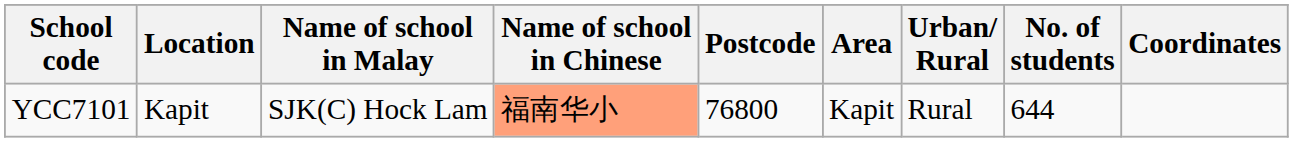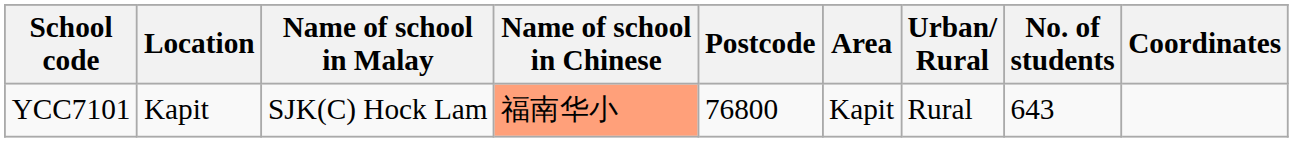YCC7101 | No. of students: 644 -> 643
